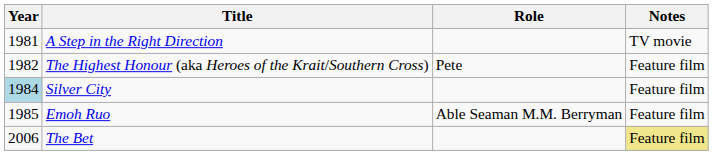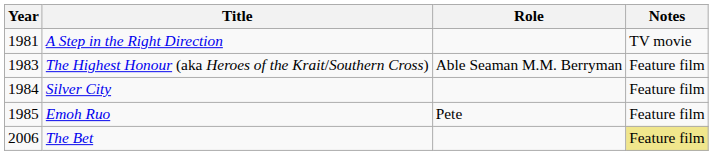The Highest Honour (aka Heroes of the Krait/Southern Cross) | Year: 1982 -> 1983
The Highest Honour (aka Heroes of the Krait/Southern Cross) | Role: Pete -> Able Seaman M.M. Berryman
Silver City | Year: lightblue background -> no background
Emoh Ruo | Role: Able Seaman M.M. Berryman -> Pete
